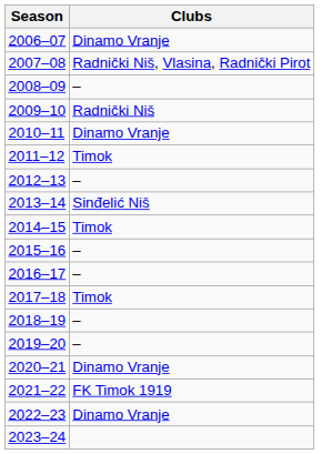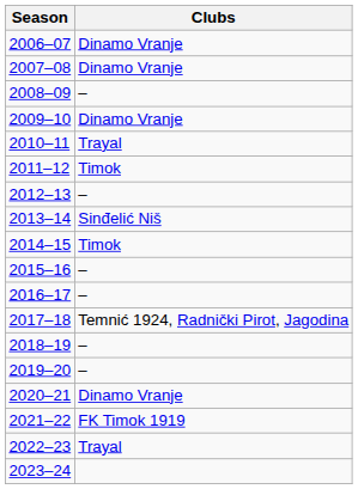2007–08 | Clubs: Radnički Niš, Vlasina, Radnički Pirot -> Dinamo Vranje
2009–10 | Clubs: Radnički Niš -> Dinamo Vranje
2010–11 | Clubs: Dinamo Vranje -> Trayal
2017–18 | Clubs: Timok -> Temnić 1924, Radnički Pirot, Jagodina
2022–23 | Clubs: Dinamo Vranje -> Trayal
